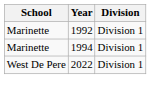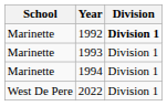1992 | Division: normal -> bold
+ row: Marinette | 1993 | Division 1
